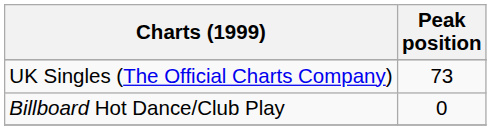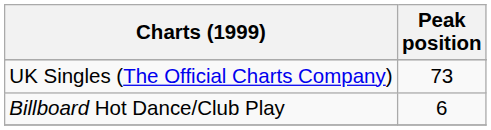Billboard Hot Dance/Club Play | Peak position: 0 -> 6
